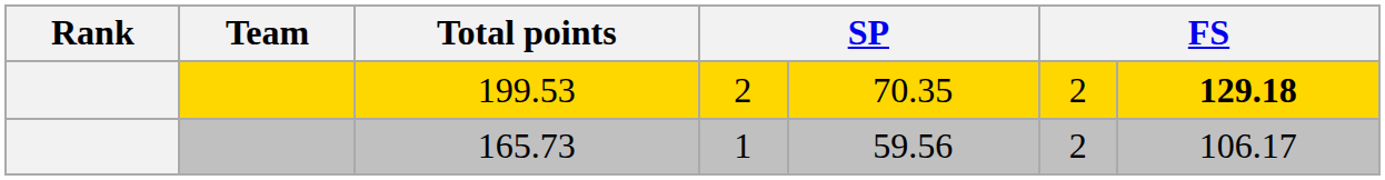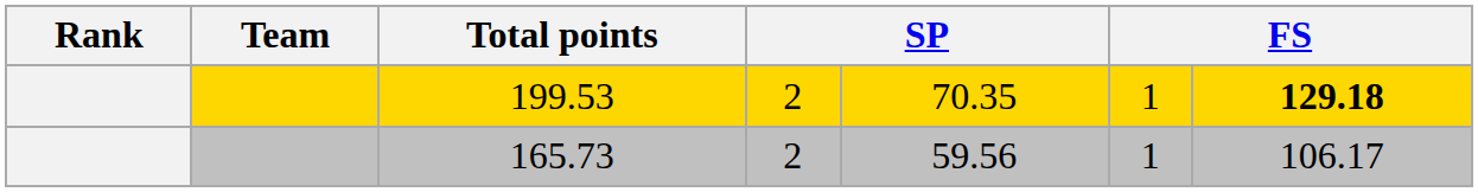199.53 | column 6: 2 -> 1
165.73 | column 4: 1 -> 2
165.73 | column 6: 2 -> 1
